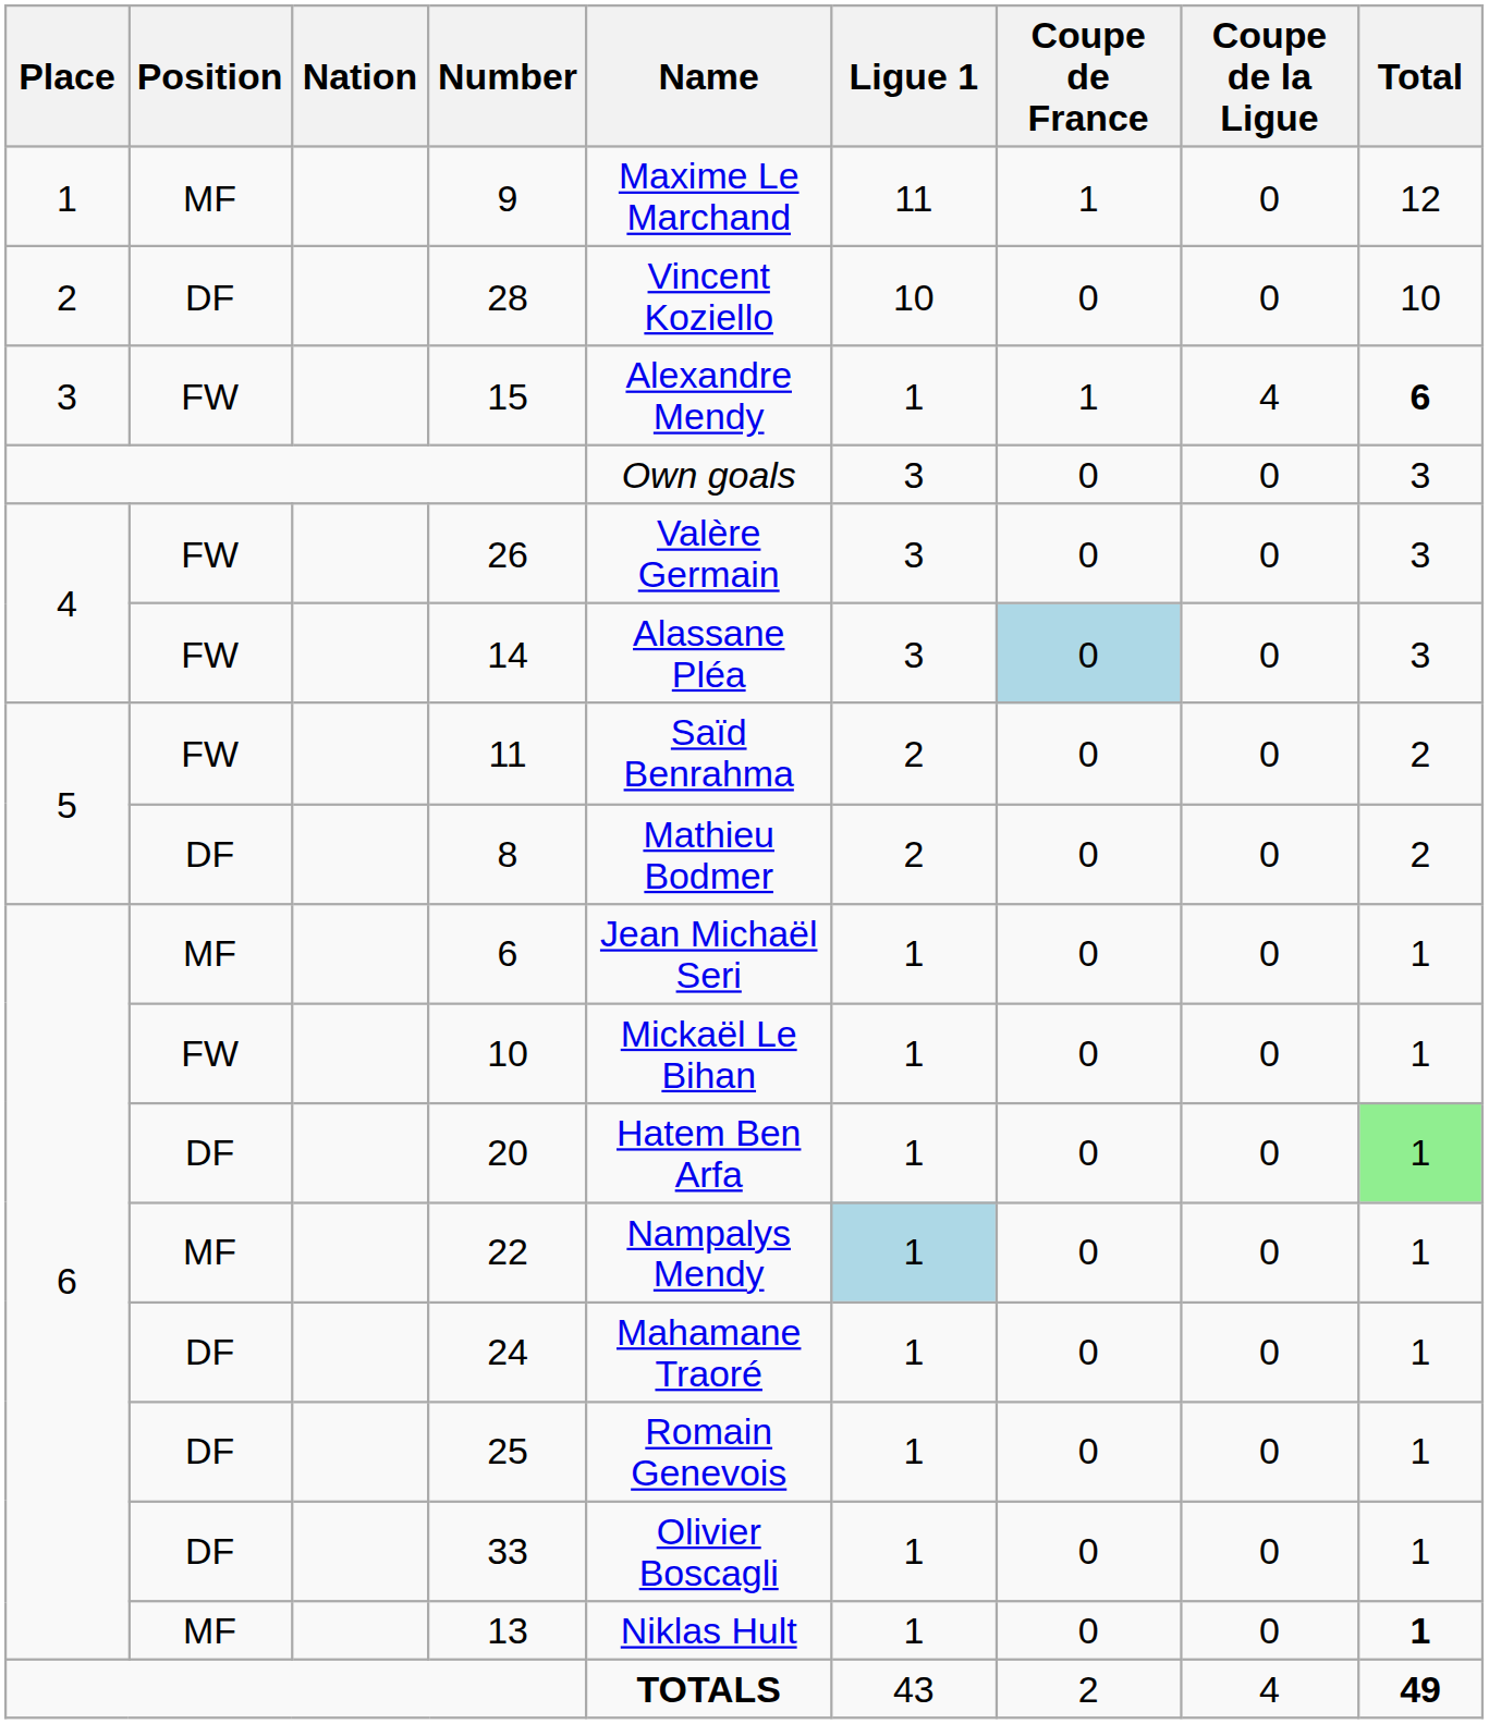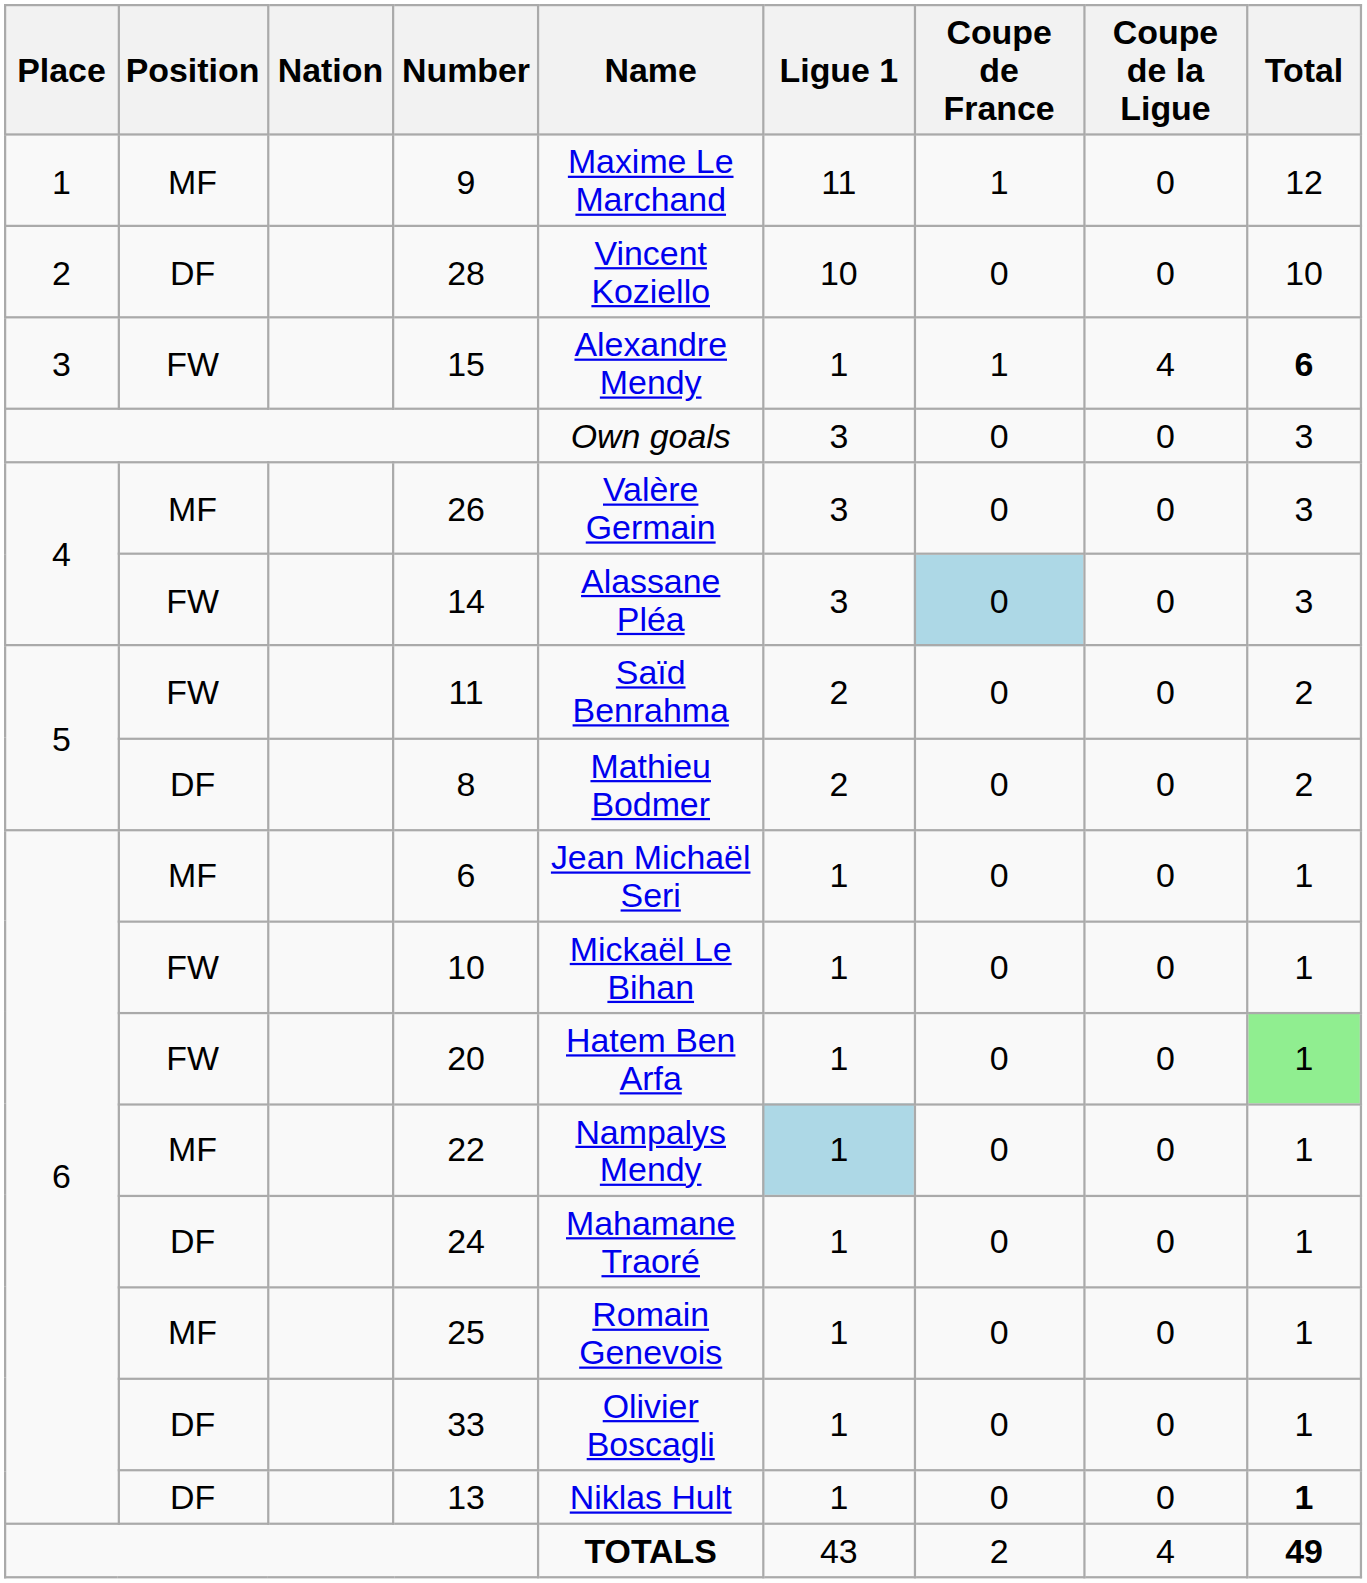26 | Position: FW -> MF
20 | Position: DF -> FW
25 | Position: DF -> MF
13 | Position: MF -> DF
